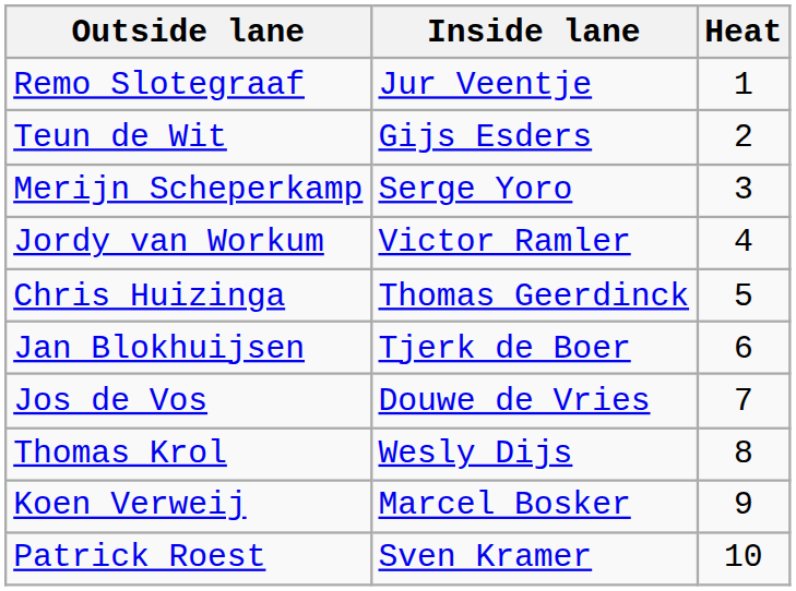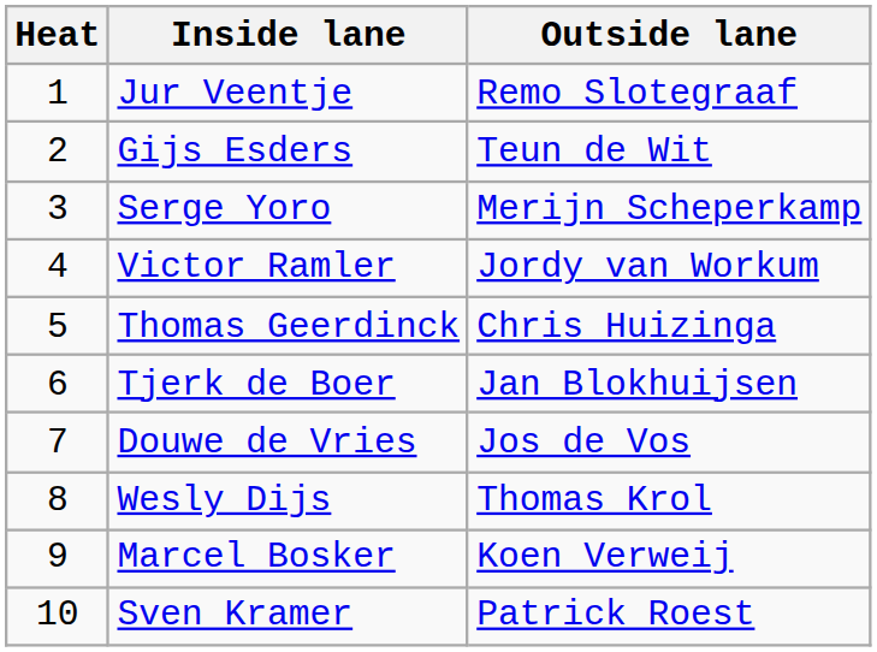columns swapped: Heat <-> Outside lane
